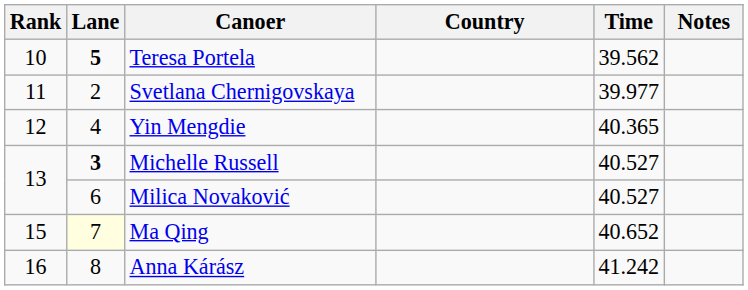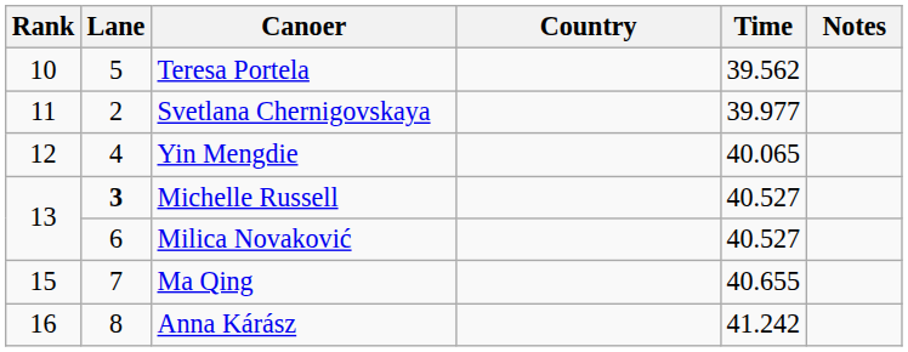Teresa Portela | Lane: bold -> normal
Yin Mengdie | Time: 40.365 -> 40.065
Ma Qing | Lane: lightyellow background -> no background
Ma Qing | Time: 40.652 -> 40.655
